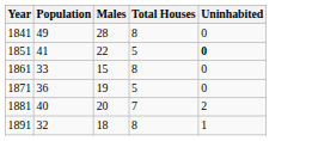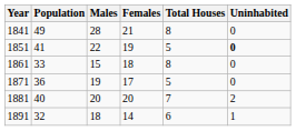+ column: Females | 21 | 19 | 18 | 17 | 20 | 14
1891 | Total Houses: 8 -> 6
